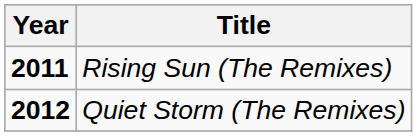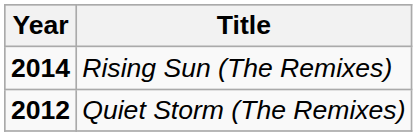Rising Sun (The Remixes) | Year: 2011 -> 2014
